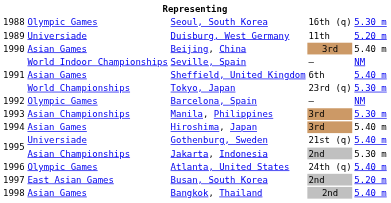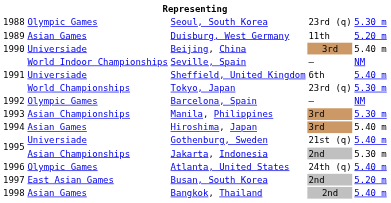Seoul, South Korea | column 4: 16th (q) -> 23rd (q)
Duisburg, West Germany | column 2: Universiade -> Asian Games
Beijing, China | column 2: Asian Games -> Universiade
Sheffield, United Kingdom | column 2: Asian Games -> Universiade
